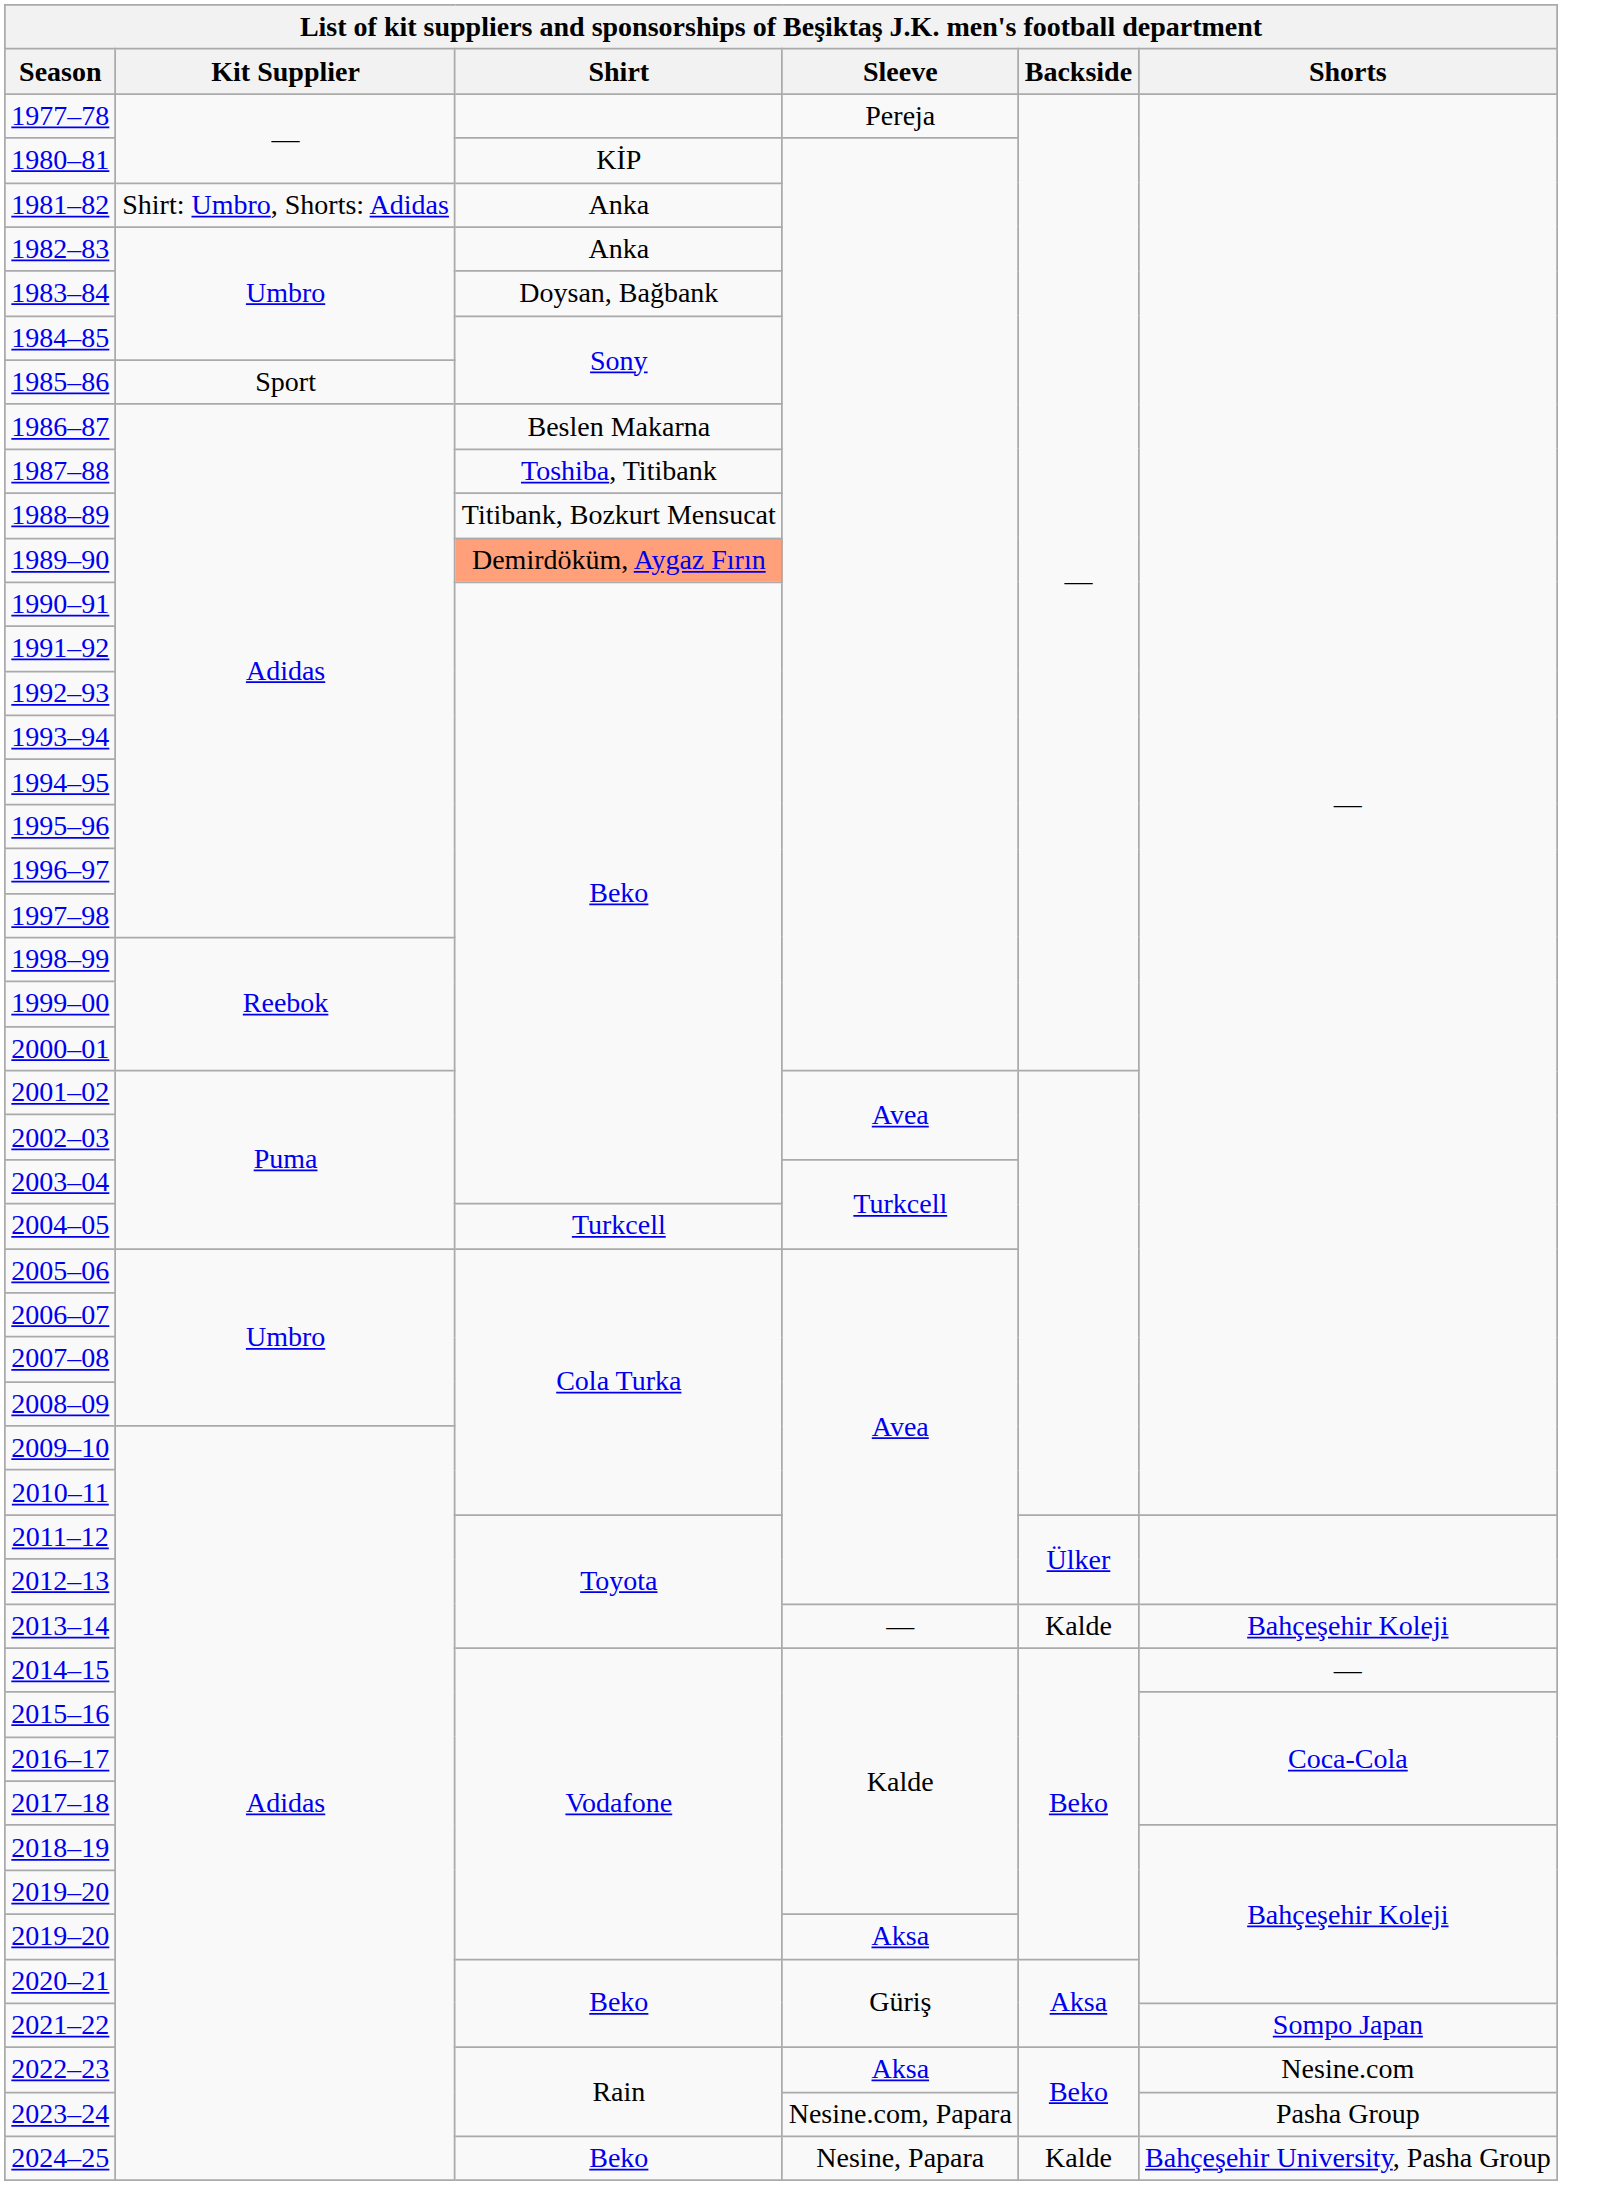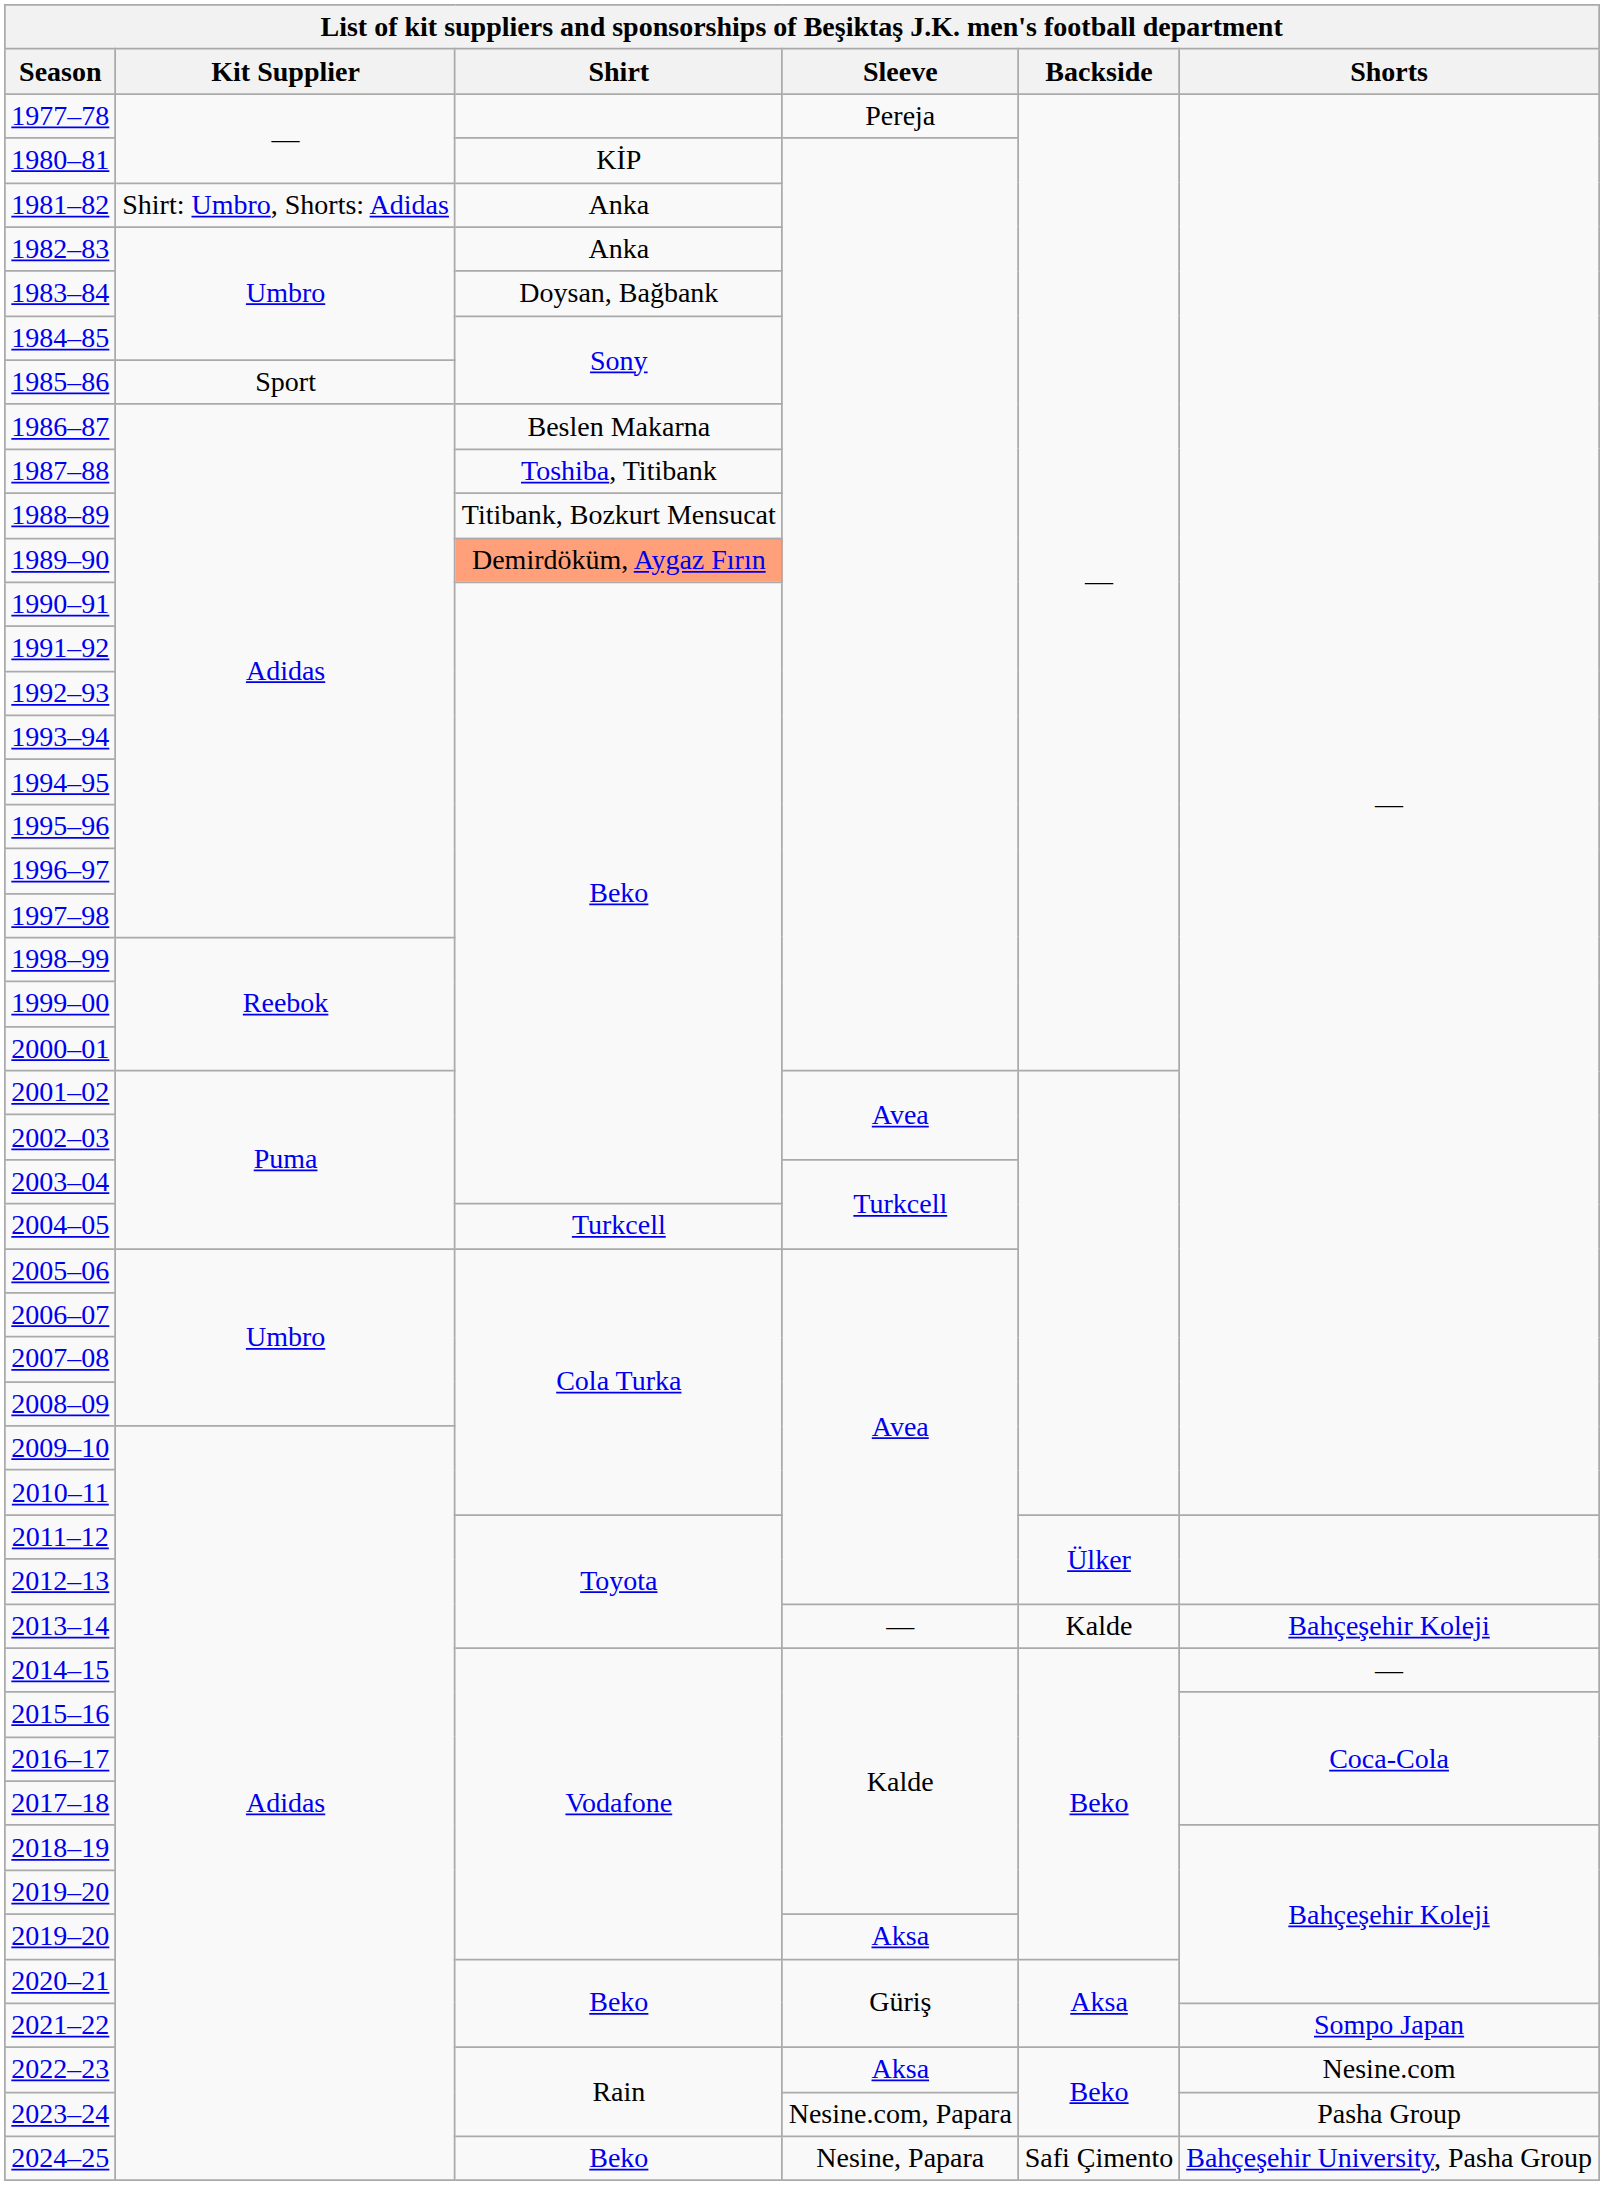2024–25 | Backside: Kalde -> Safi Çimento
